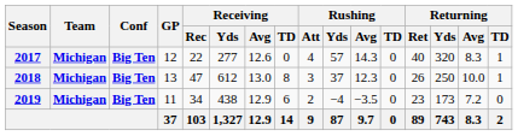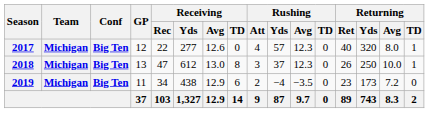2017 | Rushing / Avg: 14.3 -> 12.3
2017 | Returning / Avg: 8.3 -> 8.0
